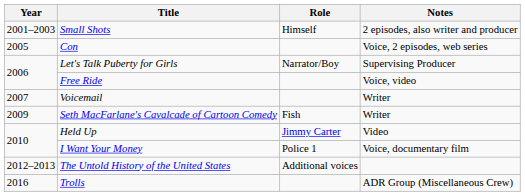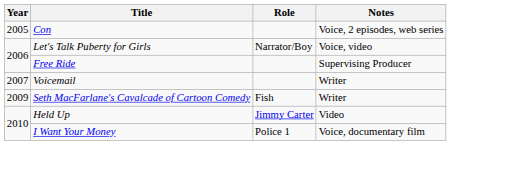- row: 2001–2003 | Small Shots | Himself | 2 episodes, also writer and producer
Let's Talk Puberty for Girls | Notes: Supervising Producer -> Voice, video
Free Ride | Notes: Voice, video -> Supervising Producer
- row: 2012–2013 | The Untold History of the United States | Additional voices
- row: 2016 | Trolls | ADR Group (Miscellaneous Crew)
